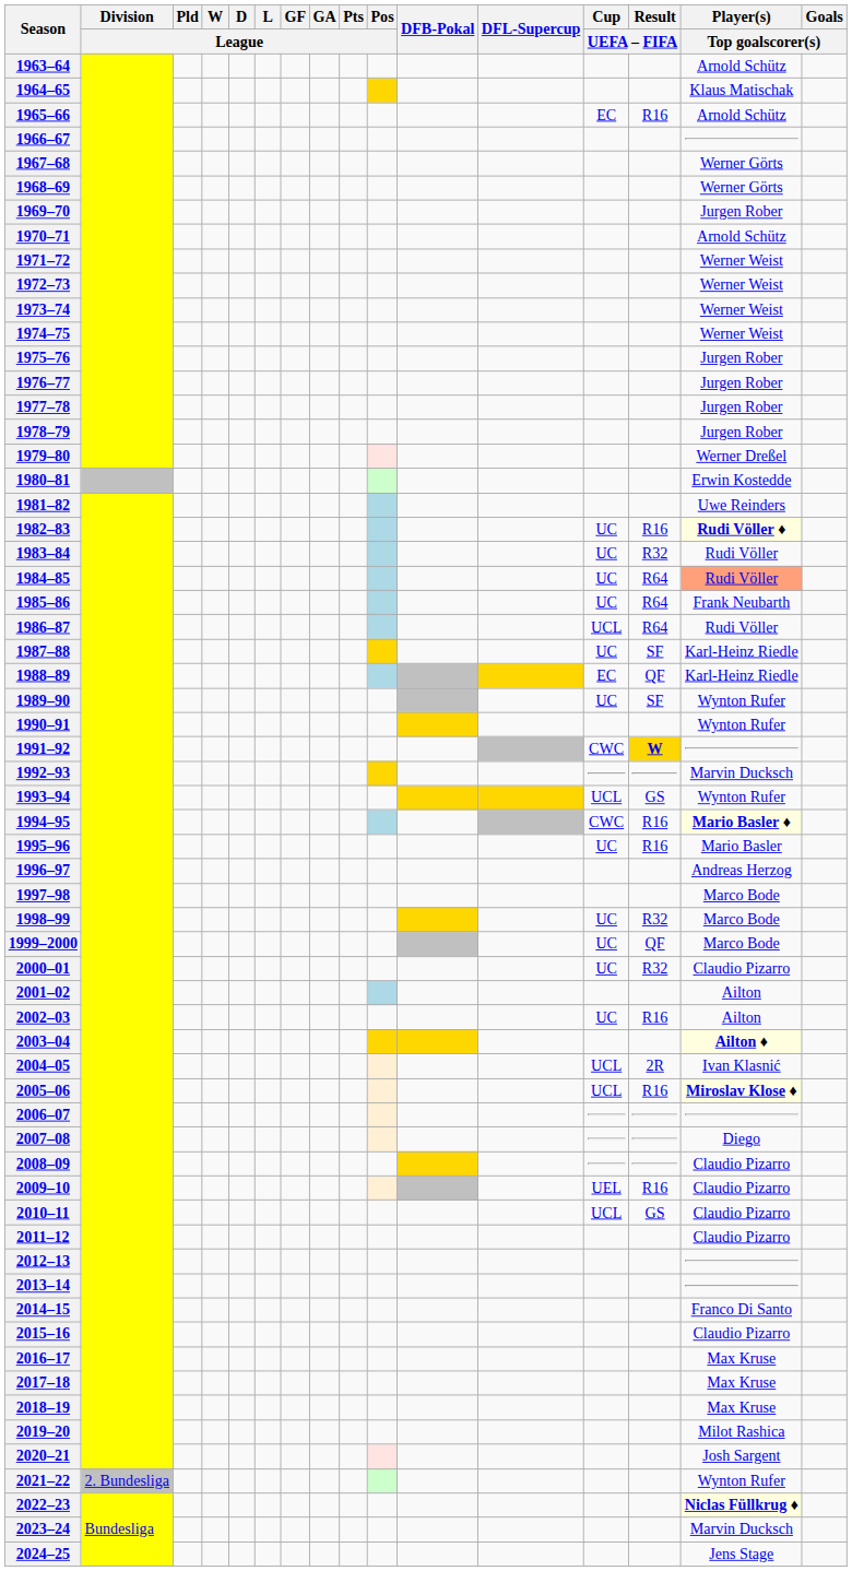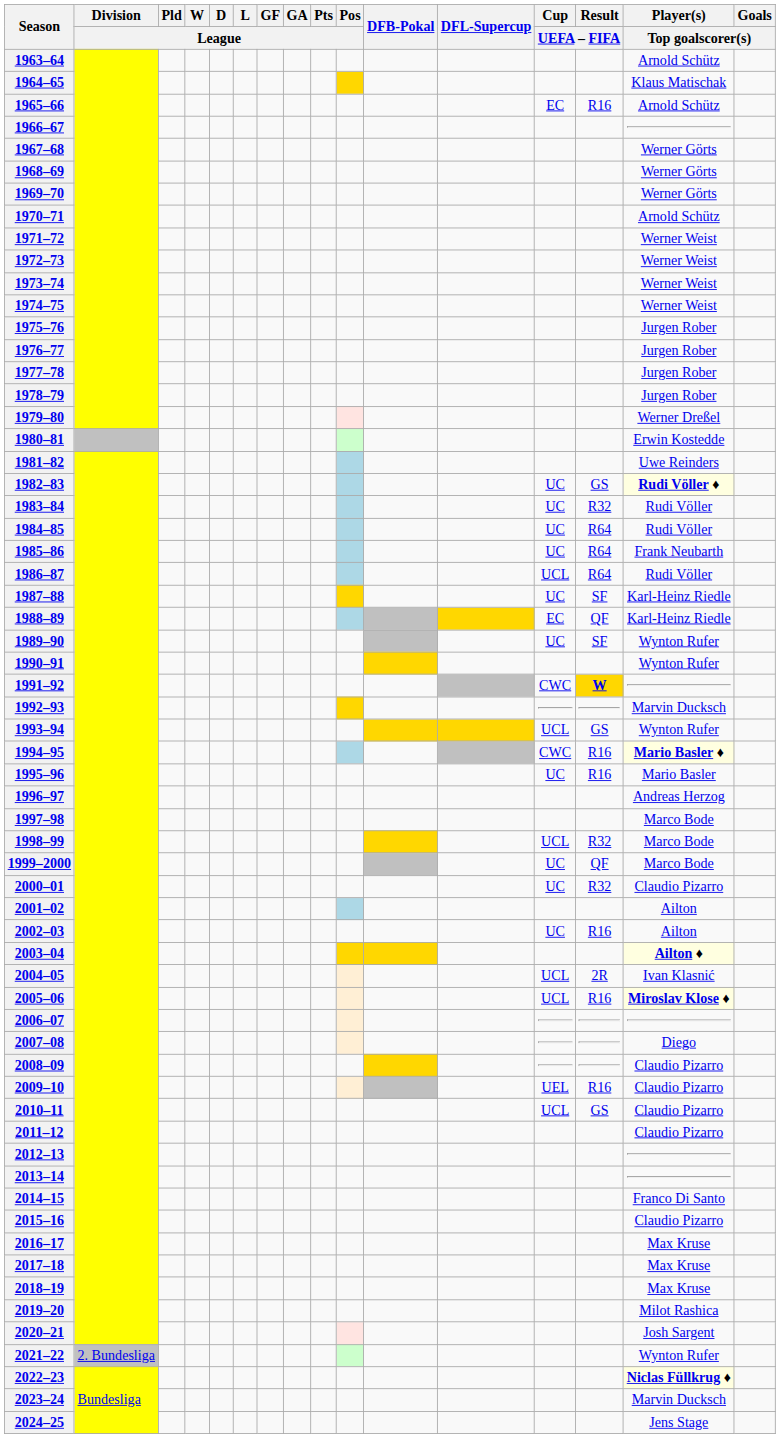1969–70 | Player(s) / Top goalscorer(s): Jurgen Rober -> Werner Görts
1982–83 | Result / UEFA – FIFA: R16 -> GS
1984–85 | Player(s) / Top goalscorer(s): lightsalmon background -> no background
1998–99 | Cup / UEFA – FIFA: UC -> UCL
